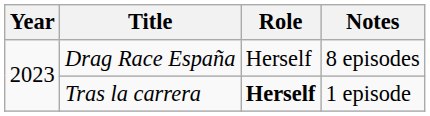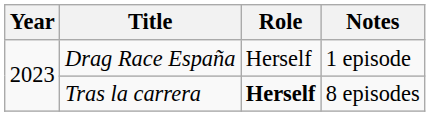Drag Race España | Notes: 8 episodes -> 1 episode
Tras la carrera | Notes: 1 episode -> 8 episodes
